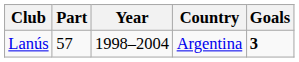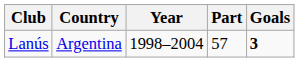columns swapped: Country <-> Part
